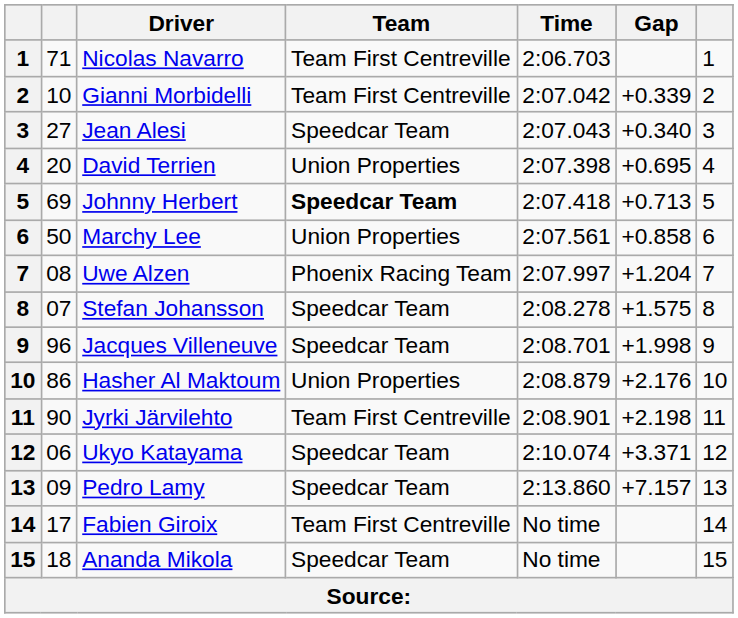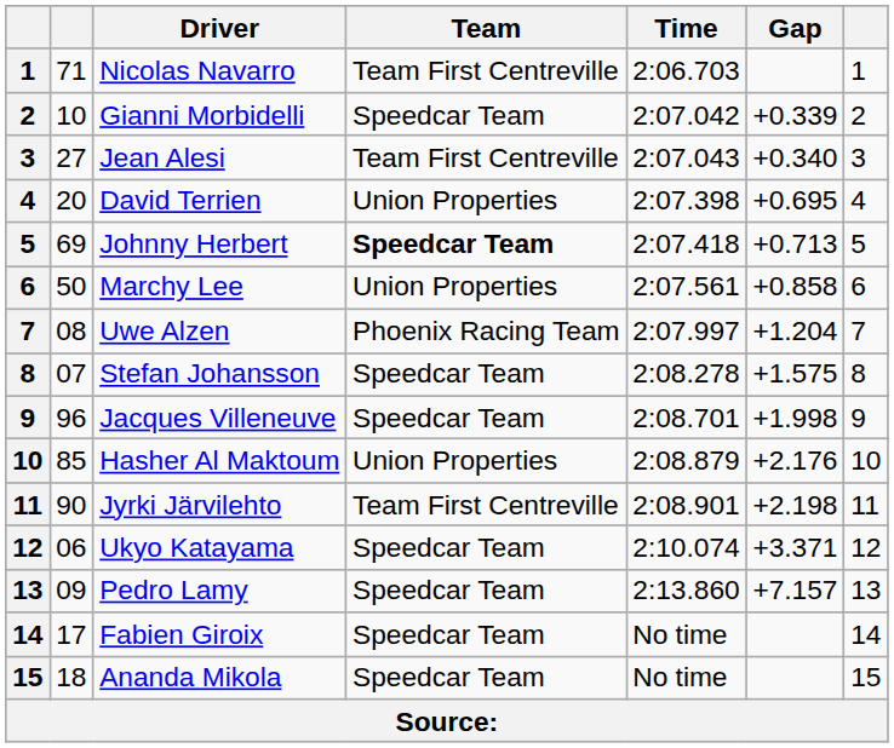Gianni Morbidelli | Team: Team First Centreville -> Speedcar Team
Jean Alesi | Team: Speedcar Team -> Team First Centreville
Hasher Al Maktoum | column 2: 86 -> 85
Fabien Giroix | Team: Team First Centreville -> Speedcar Team
